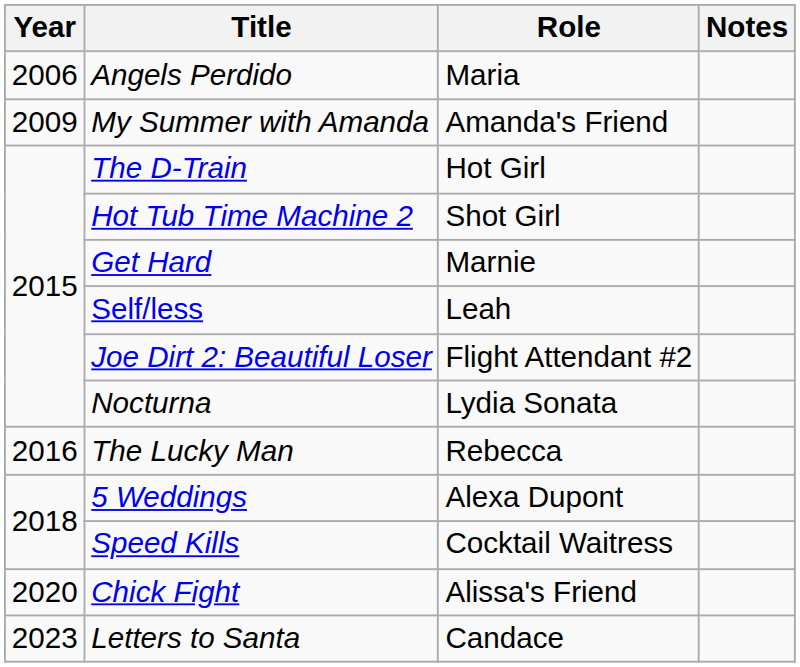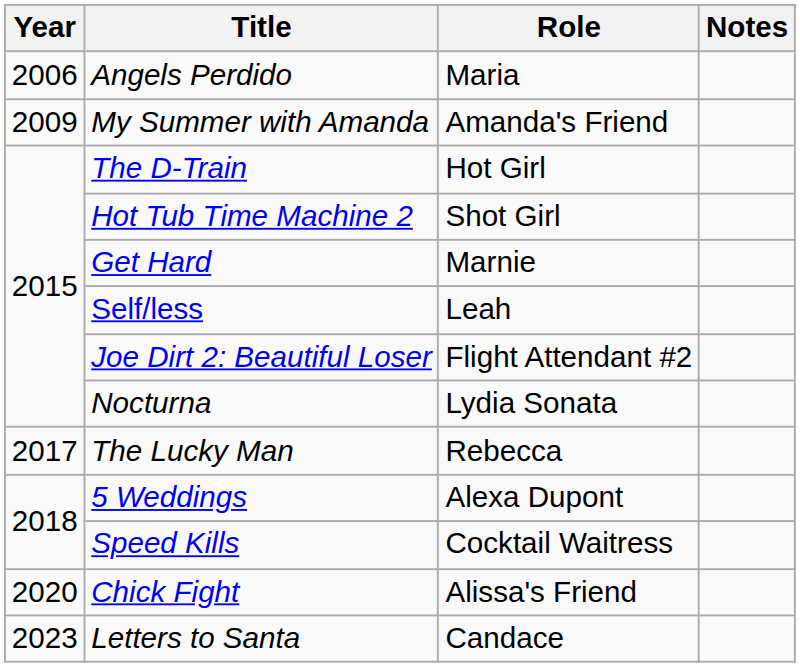The Lucky Man | Year: 2016 -> 2017
